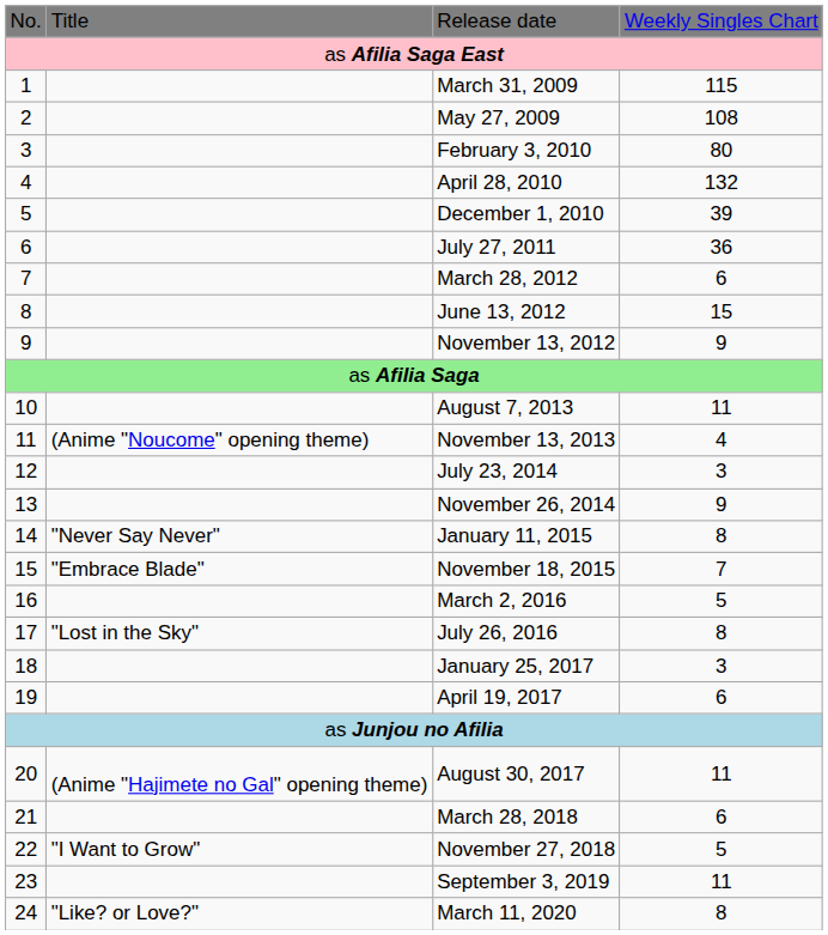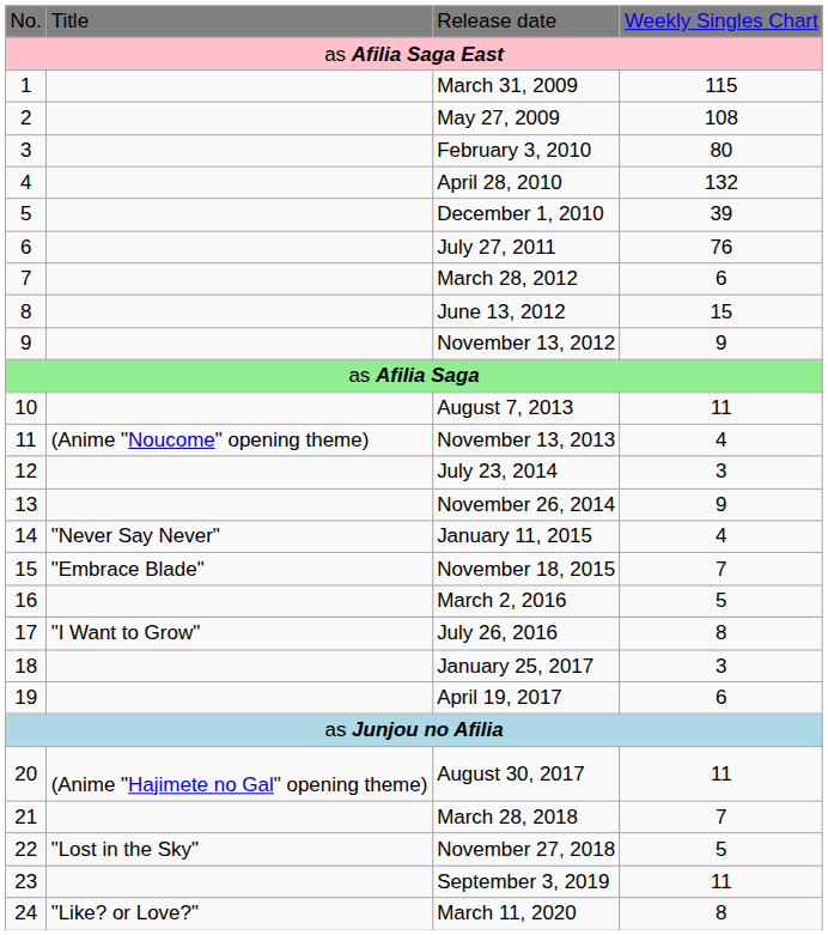July 27, 2011 | column 4: 36 -> 76
January 11, 2015 | column 4: 8 -> 4
July 26, 2016 | column 2: "Lost in the Sky" -> "I Want to Grow"
March 28, 2018 | column 4: 6 -> 7
November 27, 2018 | column 2: "I Want to Grow" -> "Lost in the Sky"
